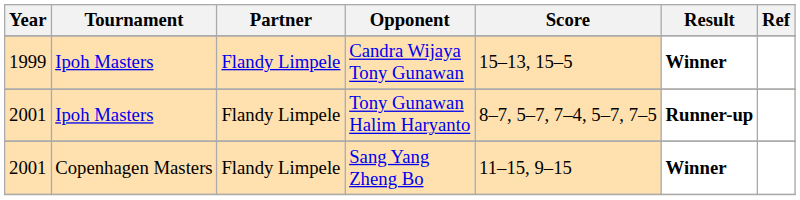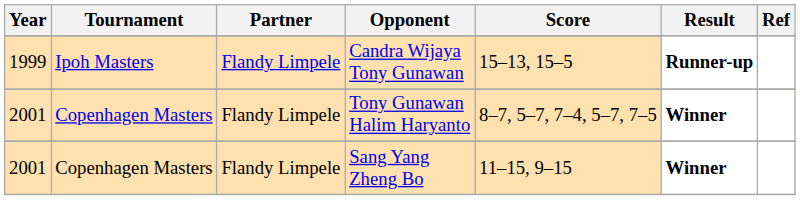Candra Wijaya Tony Gunawan | Result: Winner -> Runner-up
Tony Gunawan Halim Haryanto | Tournament: Ipoh Masters -> Copenhagen Masters
Tony Gunawan Halim Haryanto | Result: Runner-up -> Winner
